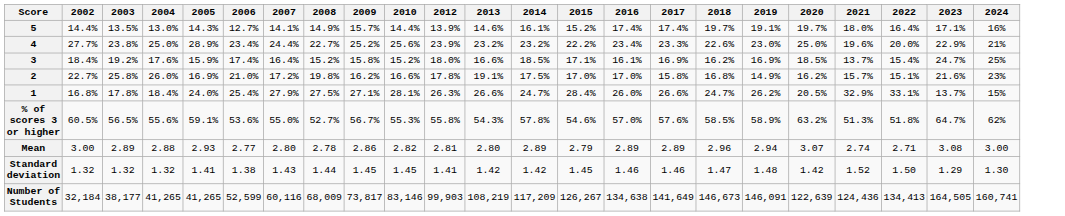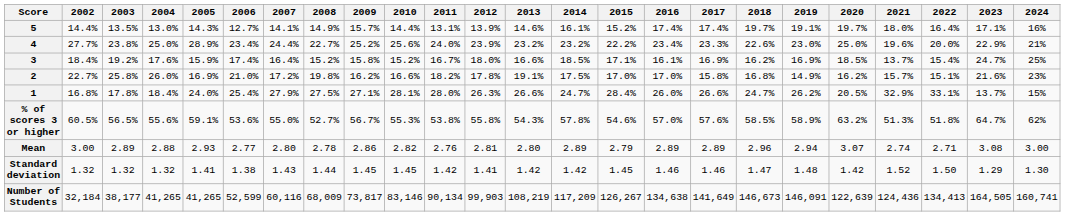+ column: 2011 | 13.1% | 24.0% | 16.7% | 18.2% | 28.0% | 53.8% | 2.76 | 1.42 | 90,134
